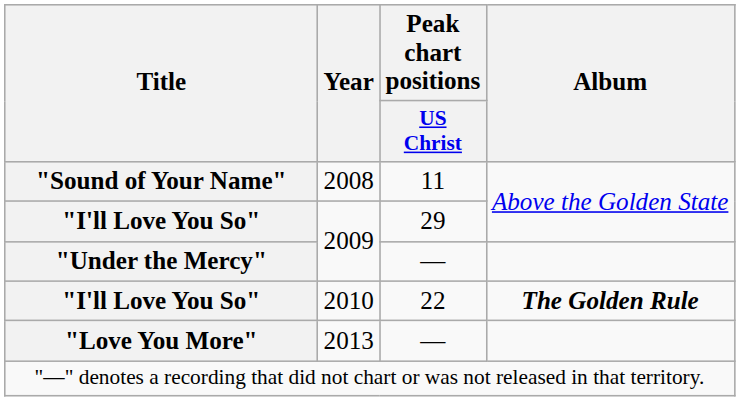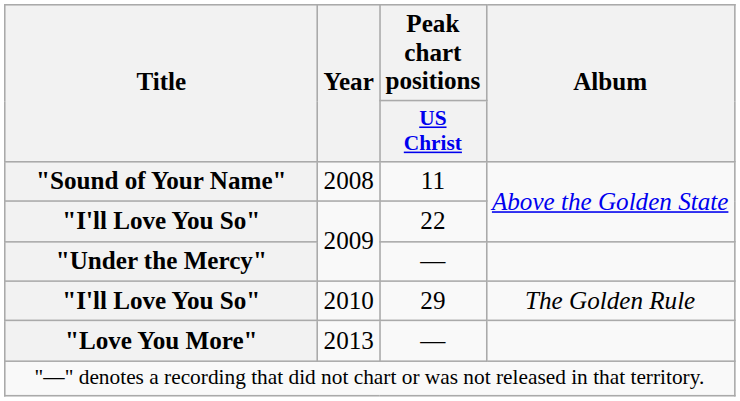"I'll Love You So" / 2009 | Peak chart positions / US Christ: 29 -> 22
"I'll Love You So" / 2010 | Peak chart positions / US Christ: 22 -> 29
"I'll Love You So" / 2010 | Album: bold -> normal
